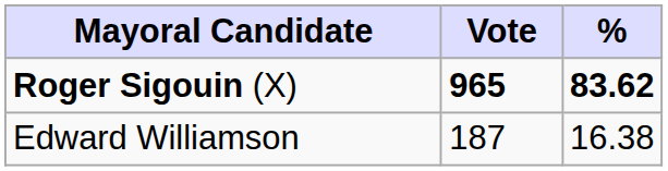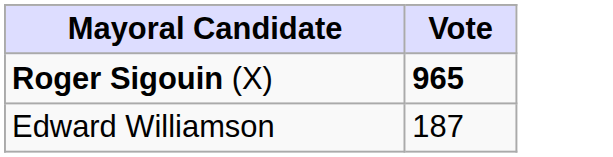- column: % | 83.62 | 16.38
